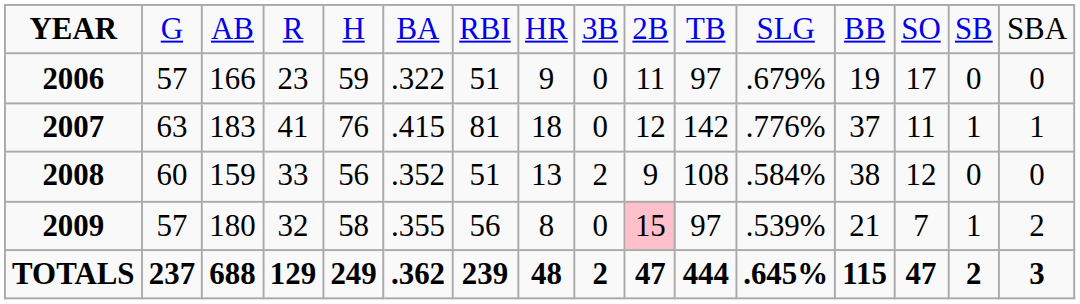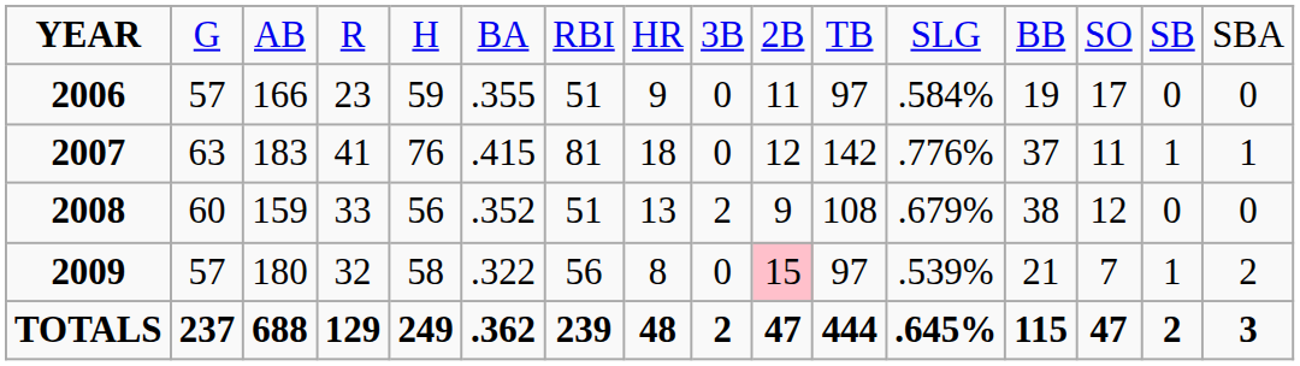2006 | column 6: .322 -> .355
2006 | column 12: .679% -> .584%
2008 | column 12: .584% -> .679%
2009 | column 6: .355 -> .322
